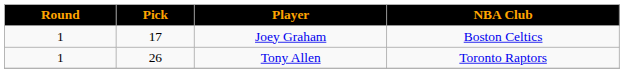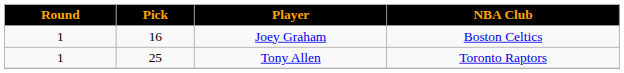Joey Graham | Pick: 17 -> 16
Tony Allen | Pick: 26 -> 25
